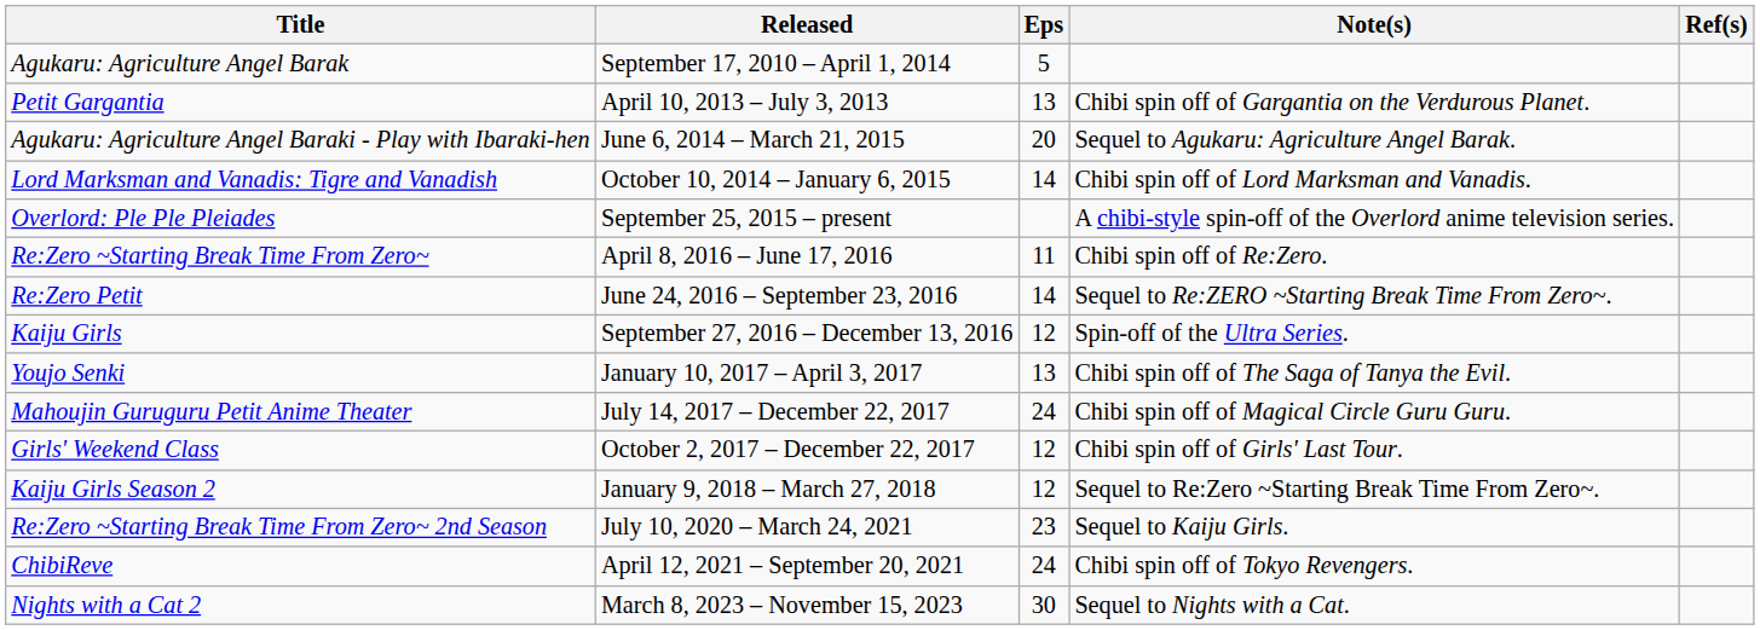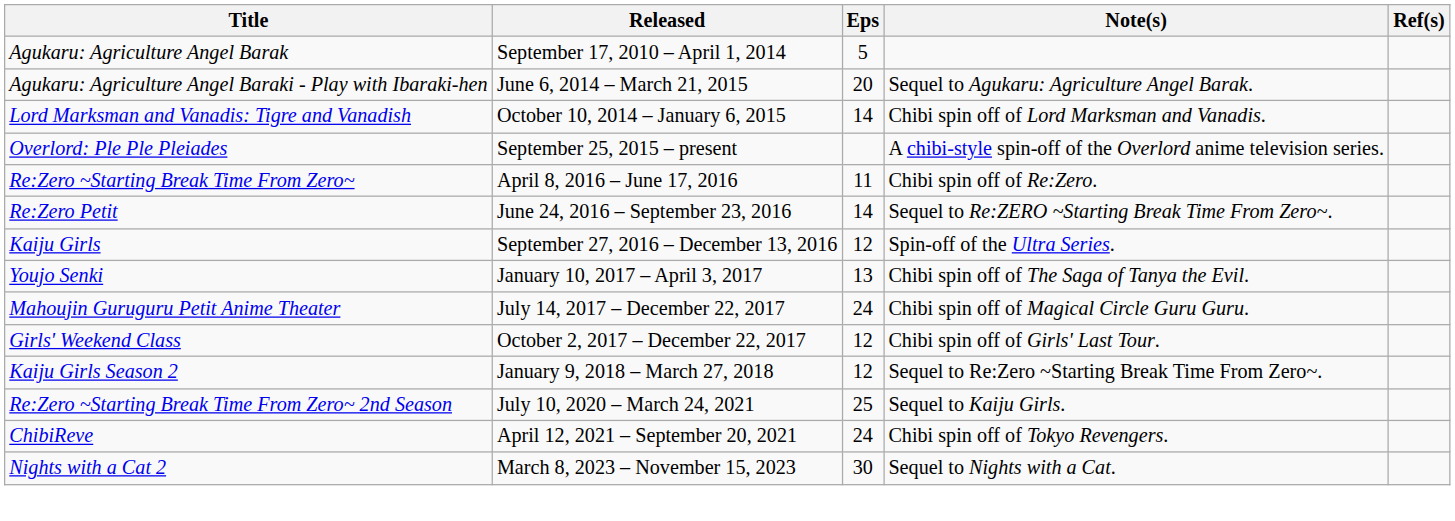- row: Petit Gargantia | April 10, 2013 – July 3, 2013 | 13 | Chibi spin off of Gargantia on the Verdurous Planet.
Re:Zero ~Starting Break Time From Zero~ 2nd Season | Eps: 23 -> 25
